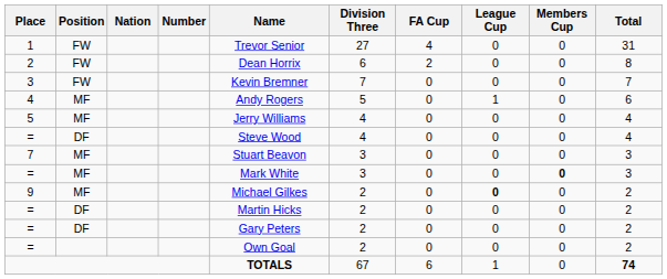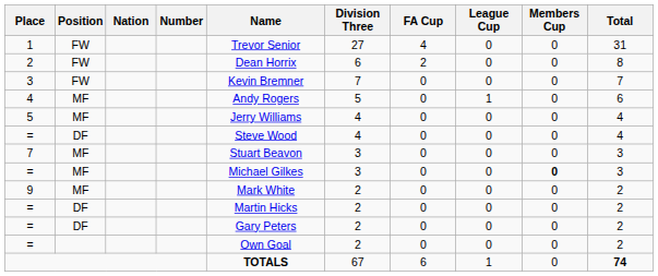= / MF | Name: Mark White -> Michael Gilkes
9 | Name: Michael Gilkes -> Mark White
9 | League Cup: bold -> normal
